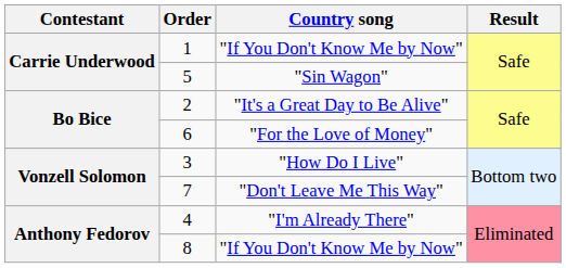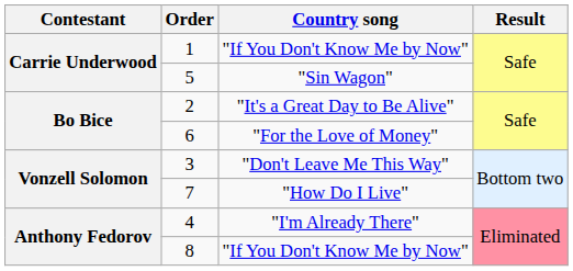3 | Country song: "How Do I Live" -> "Don't Leave Me This Way"
7 | Country song: "Don't Leave Me This Way" -> "How Do I Live"
